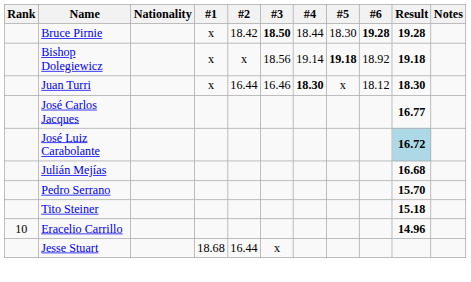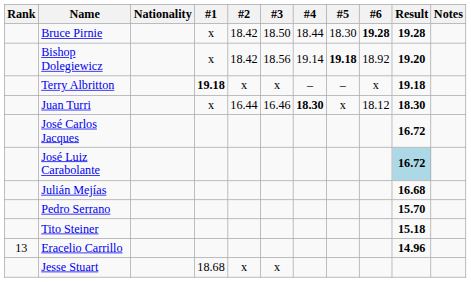Bruce Pirnie | #3: bold -> normal
Bishop Dolegiewicz | #2: x -> 18.42
Bishop Dolegiewicz | Result: 19.18 -> 19.20
+ row: Terry Albritton | 19.18 | x | x | – | – | x | 19.18
José Carlos Jacques | Result: 16.77 -> 16.72
Eracelio Carrillo | Rank: 10 -> 13
Jesse Stuart | #2: 16.44 -> x
